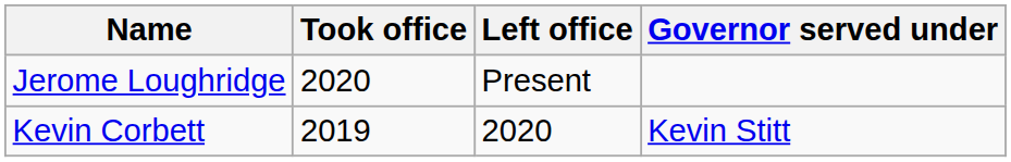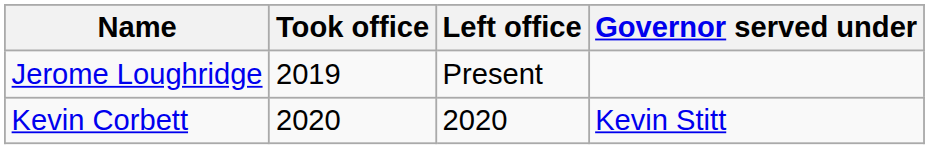Jerome Loughridge | Took office: 2020 -> 2019
Kevin Corbett | Took office: 2019 -> 2020
